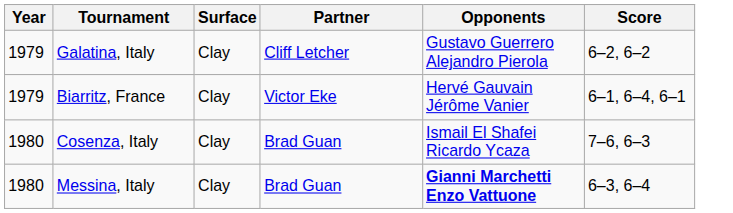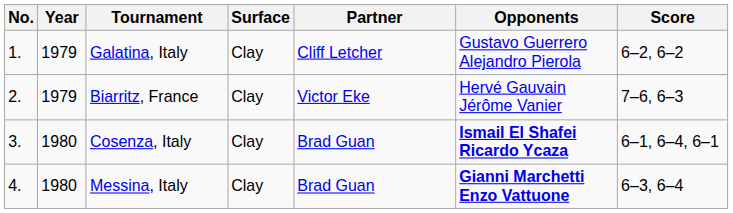+ column: No. | 1. | 2. | 3. | 4.
Biarritz, France | Score: 6–1, 6–4, 6–1 -> 7–6, 6–3
Cosenza, Italy | Opponents: normal -> bold
Cosenza, Italy | Score: 7–6, 6–3 -> 6–1, 6–4, 6–1
